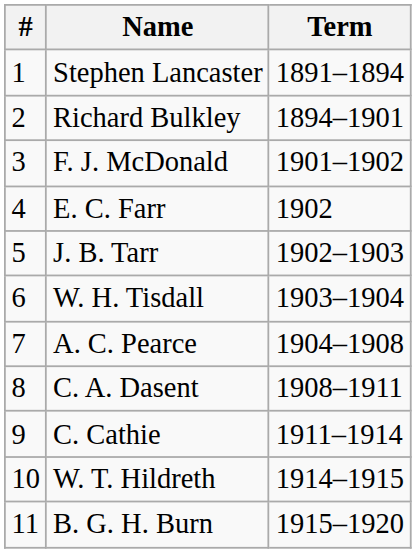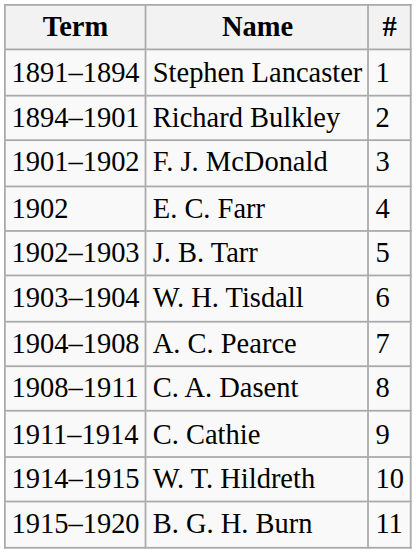columns swapped: # <-> Term
